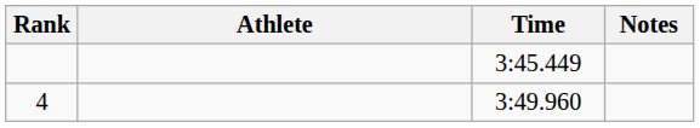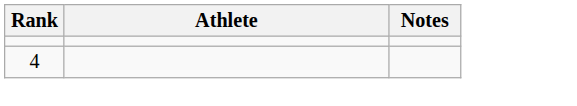- column: Time | 3:45.449 | 3:49.960
